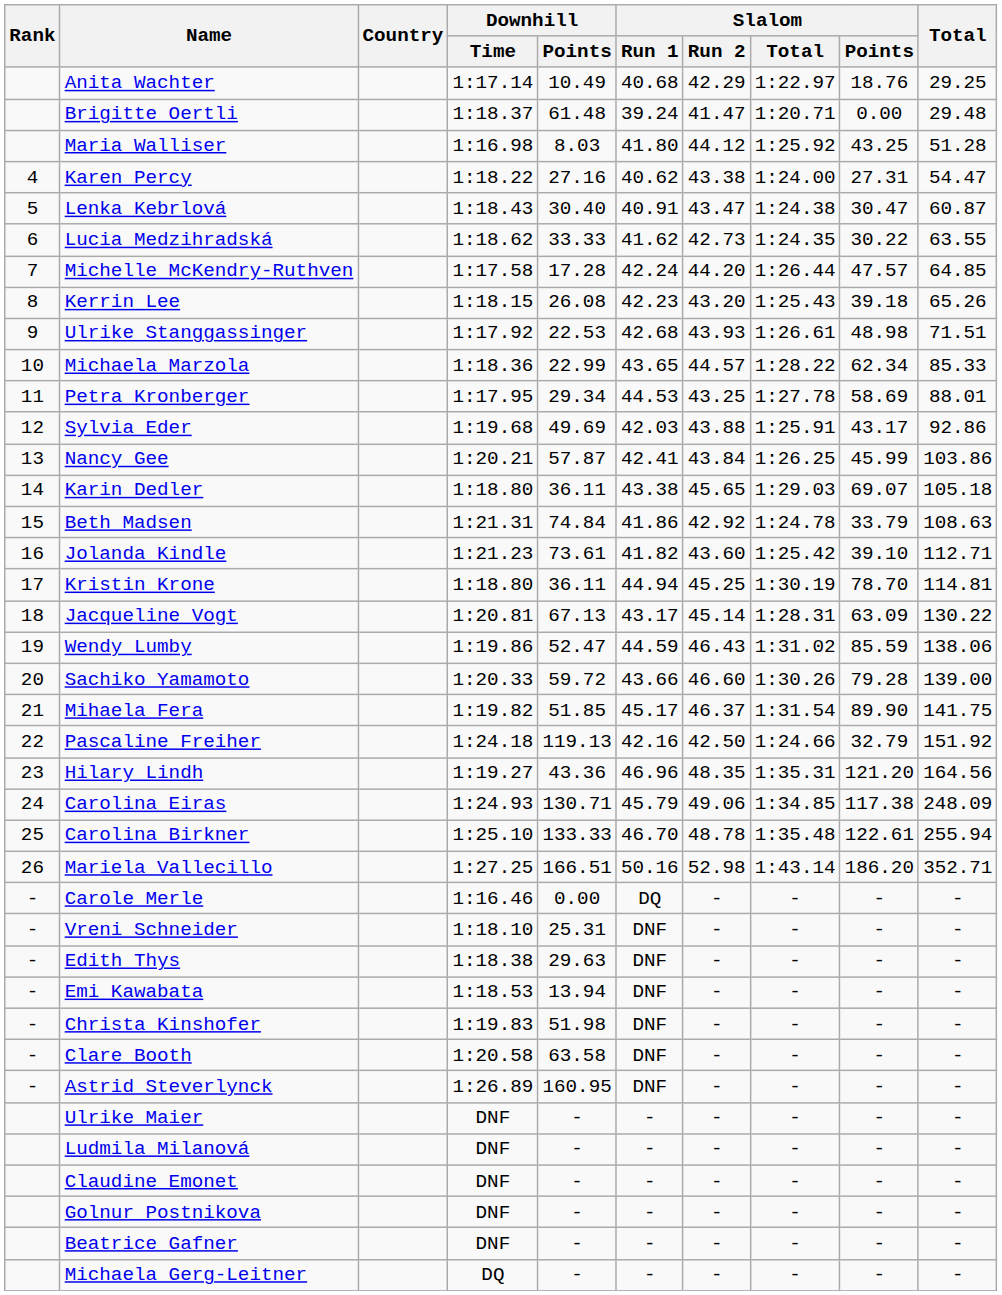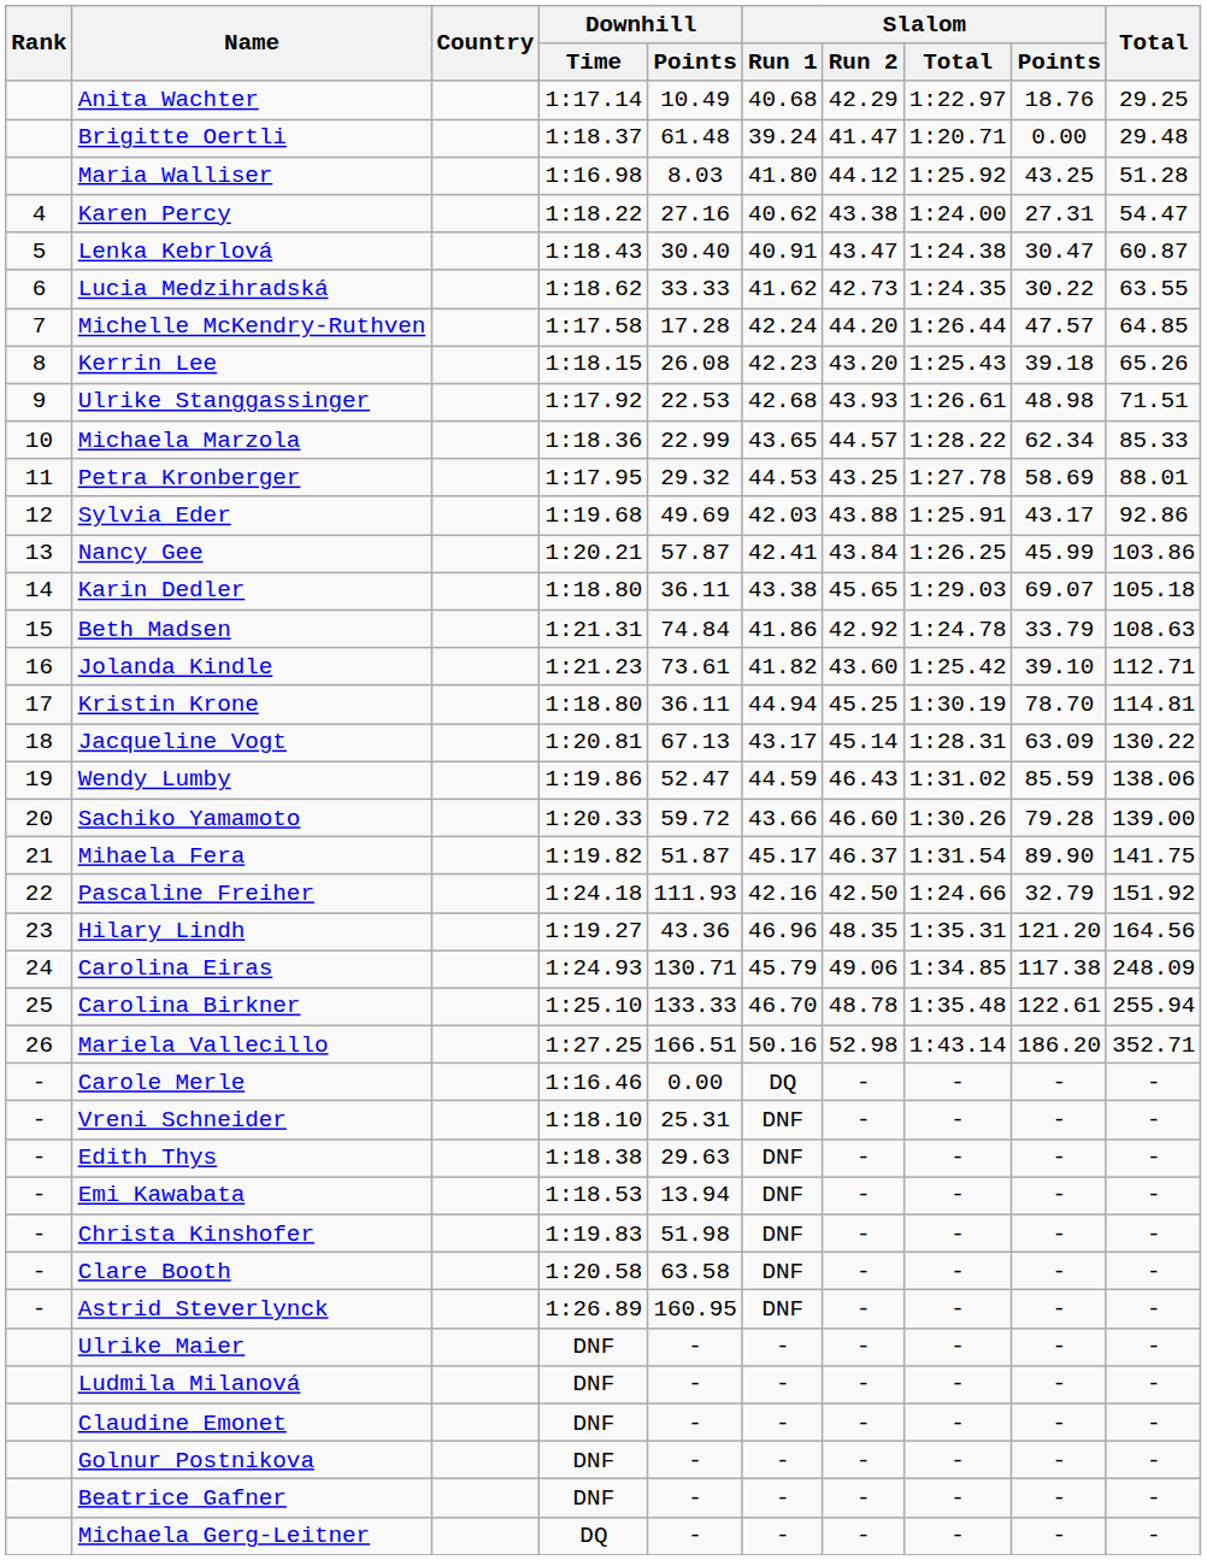Petra Kronberger | Downhill / Points: 29.34 -> 29.32
Mihaela Fera | Downhill / Points: 51.85 -> 51.87
Pascaline Freiher | Downhill / Points: 119.13 -> 111.93
